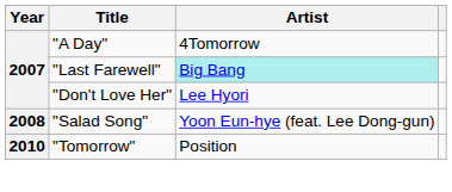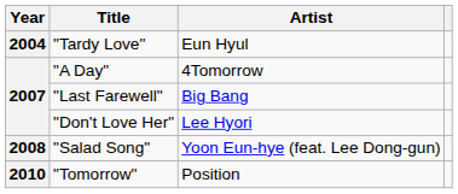+ row: 2004 | "Tardy Love" | Eun Hyul
"Last Farewell" | Artist: paleturquoise background -> no background
